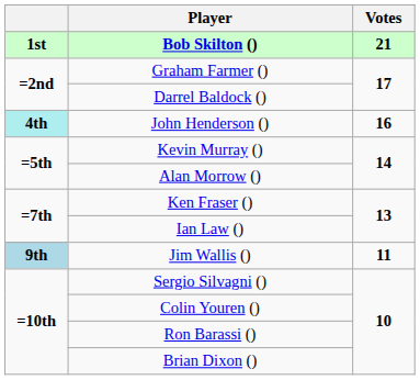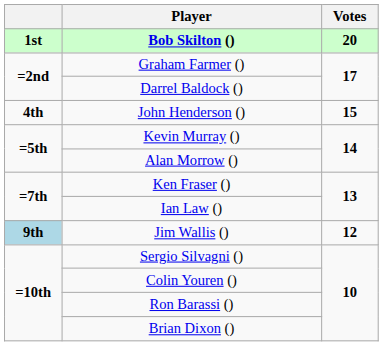Bob Skilton () | Votes: 21 -> 20
John Henderson () | column 1: paleturquoise background -> no background
John Henderson () | Votes: 16 -> 15
Jim Wallis () | Votes: 11 -> 12
